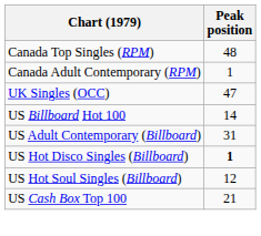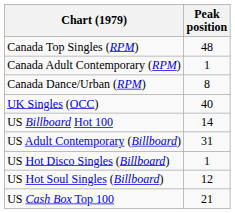+ row: Canada Dance/Urban (RPM) | 8
UK Singles (OCC) | Peak position: 47 -> 40
US Hot Disco Singles (Billboard) | Peak position: bold -> normal
